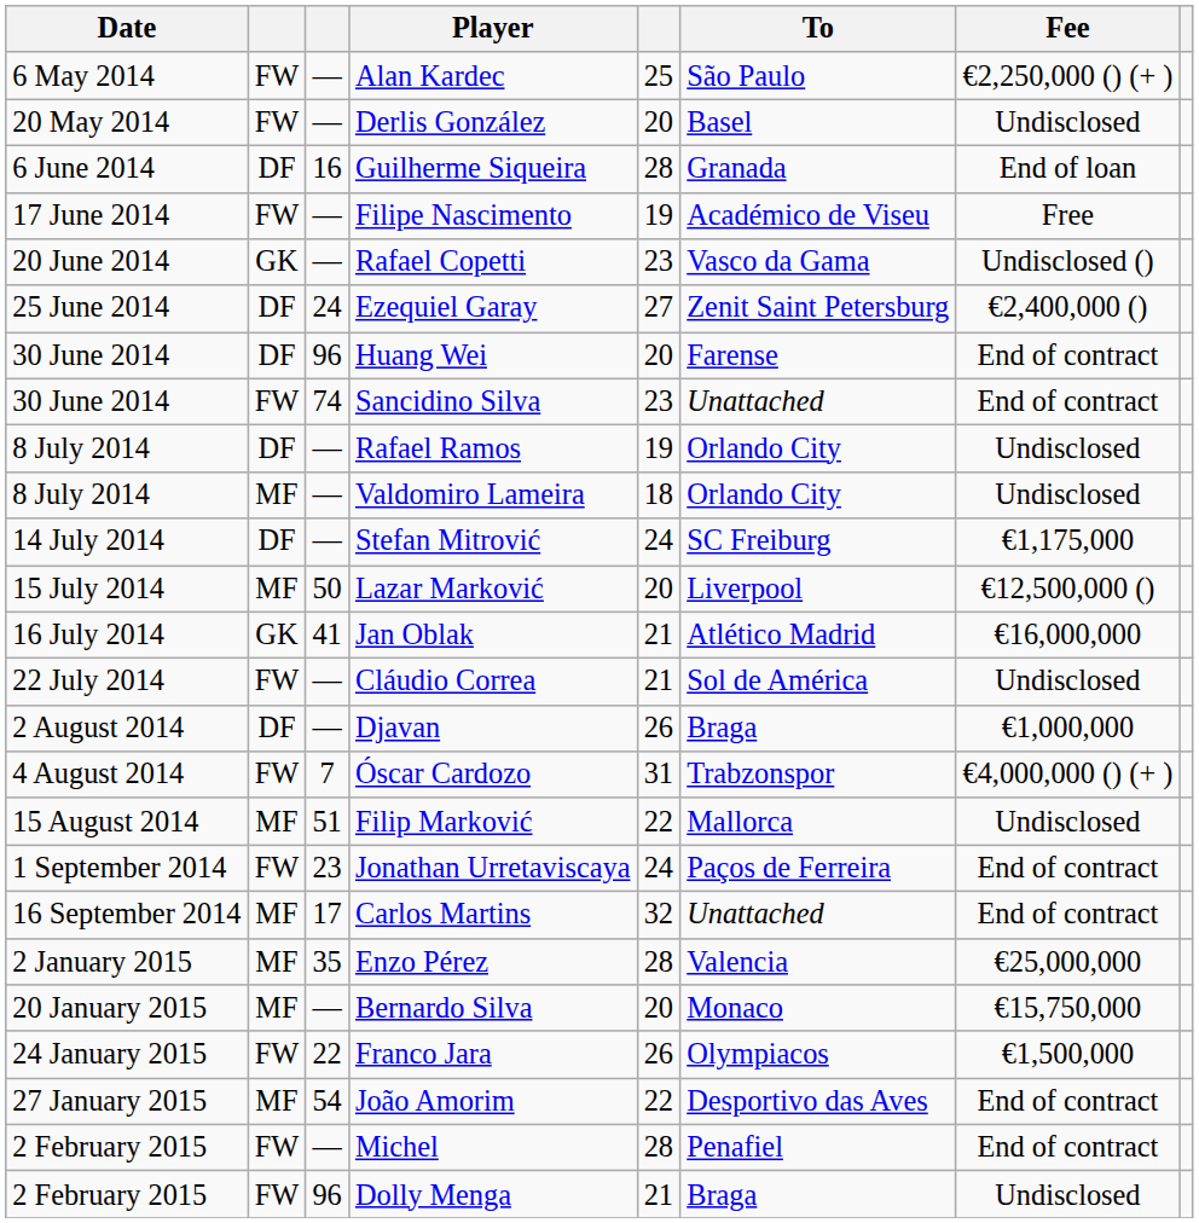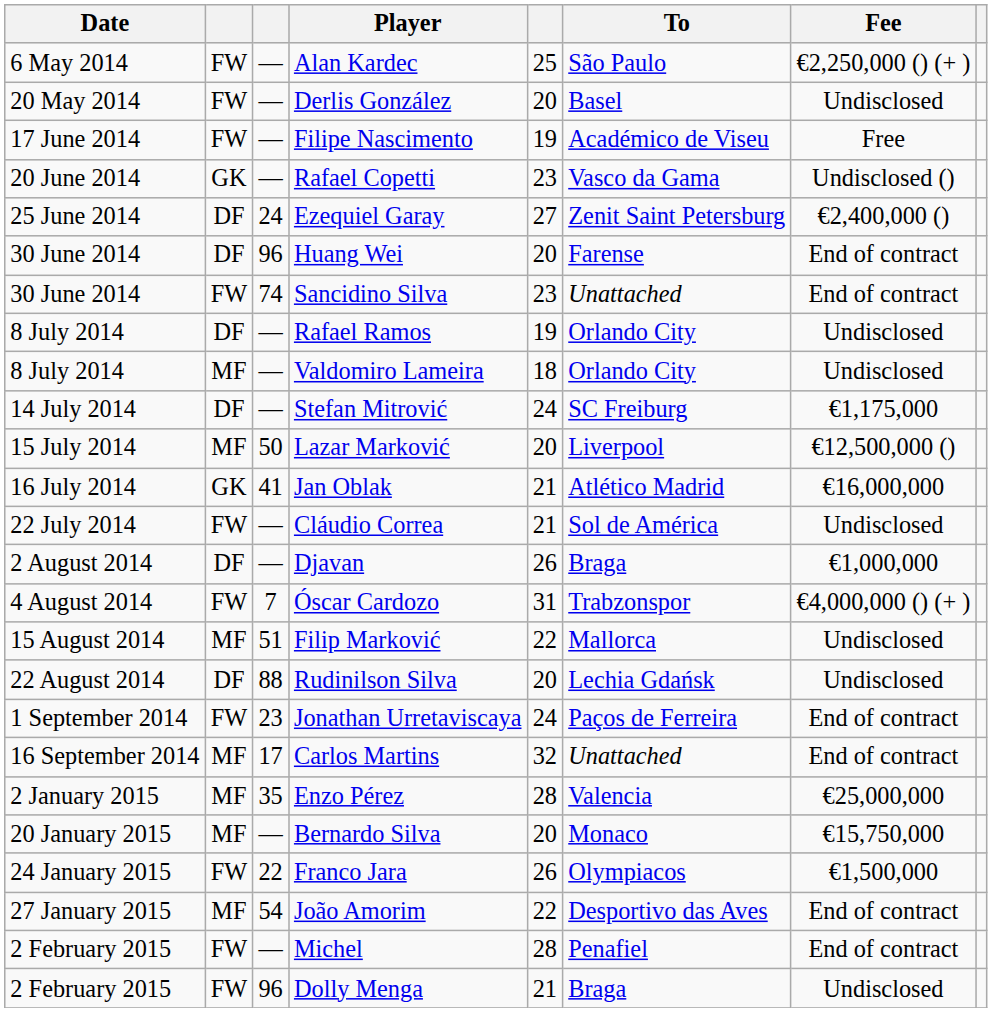- row: 6 June 2014 | DF | 16 | Guilherme Siqueira | 28 | Granada | End of loan
+ row: 22 August 2014 | DF | 88 | Rudinilson Silva | 20 | Lechia Gdańsk | Undisclosed
